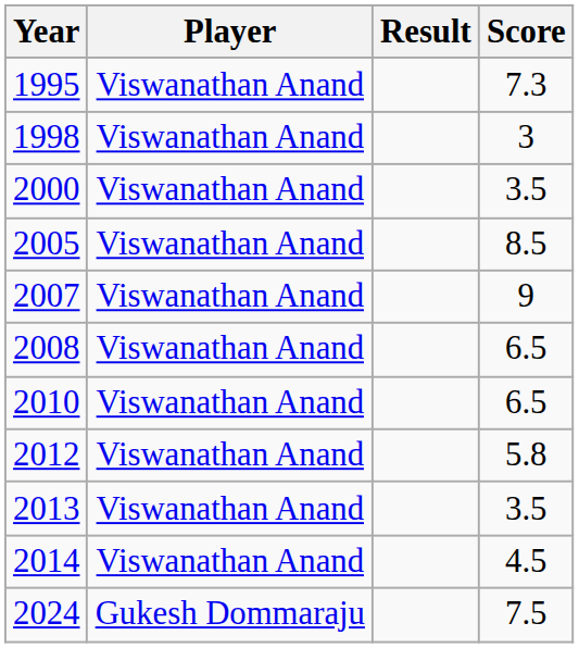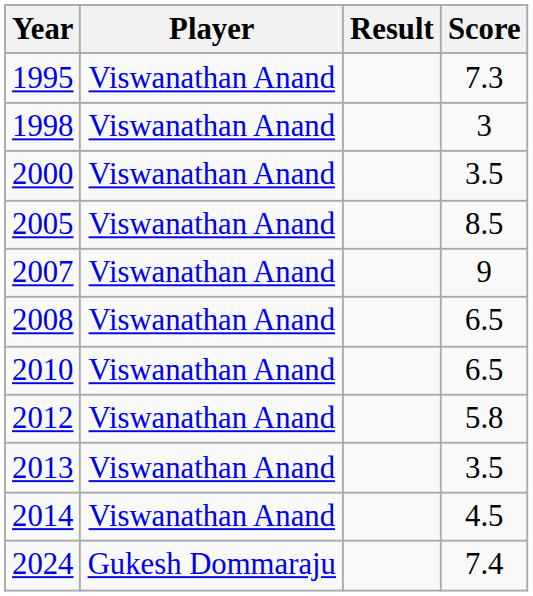2024 | Score: 7.5 -> 7.4
